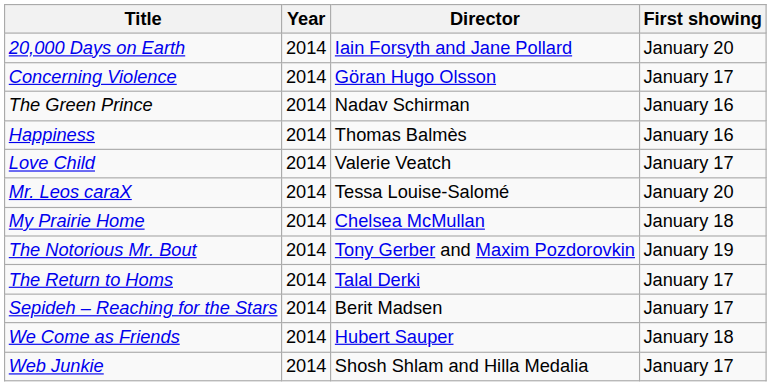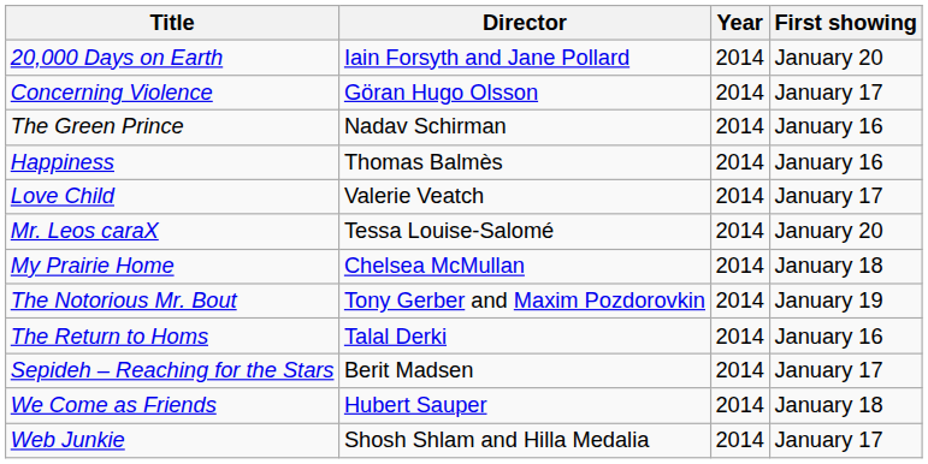columns swapped: Director <-> Year
The Return to Homs | First showing: January 17 -> January 16
